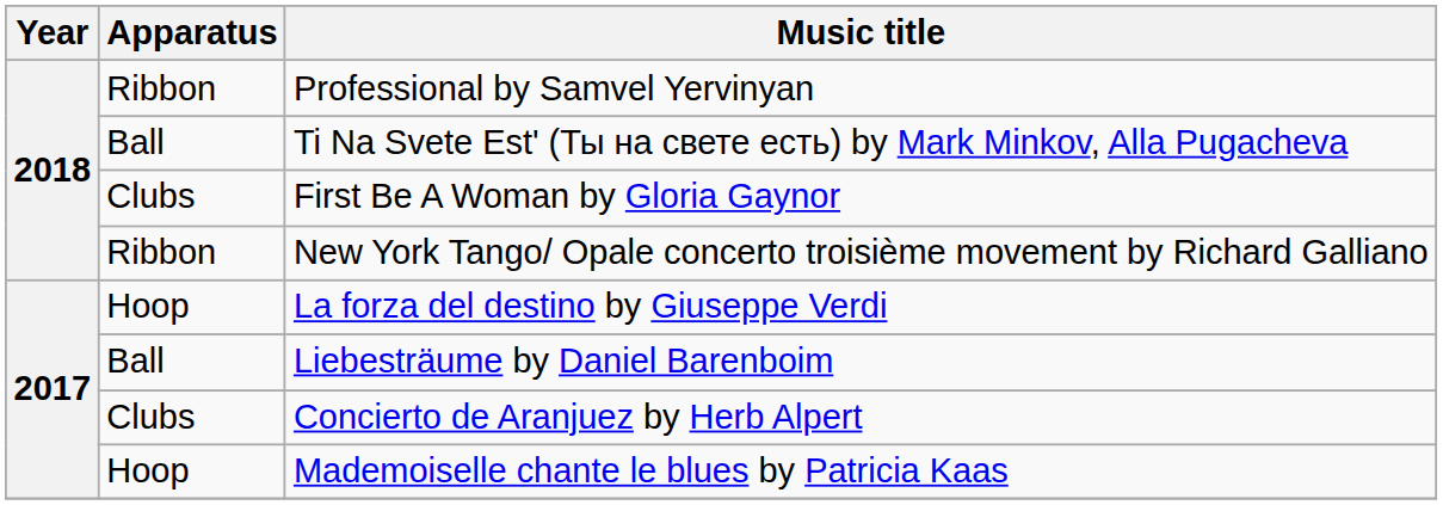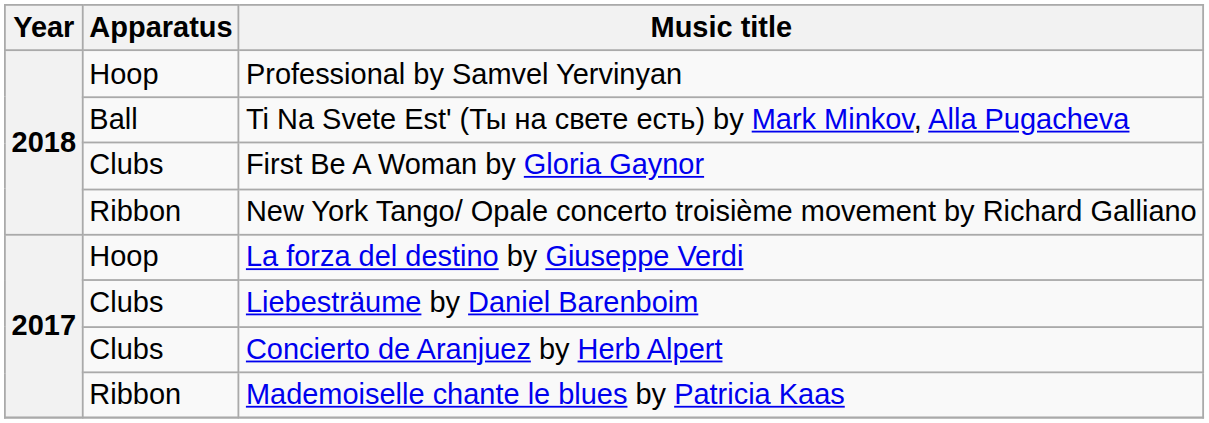Professional by Samvel Yervinyan | Apparatus: Ribbon -> Hoop
Liebesträume by Daniel Barenboim | Apparatus: Ball -> Clubs
Mademoiselle chante le blues by Patricia Kaas | Apparatus: Hoop -> Ribbon
